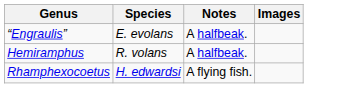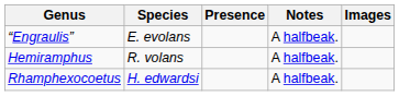+ column: Presence
Rhamphexocoetus | Notes: A flying fish. -> A halfbeak.
